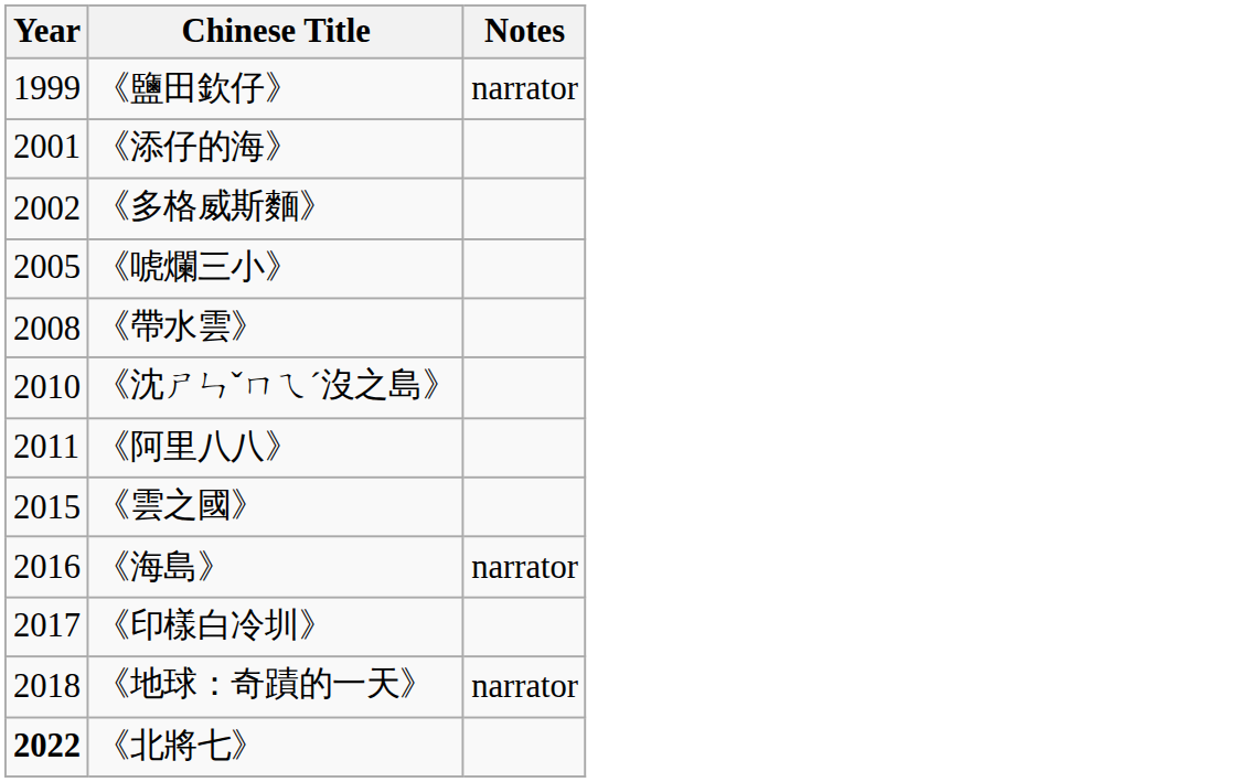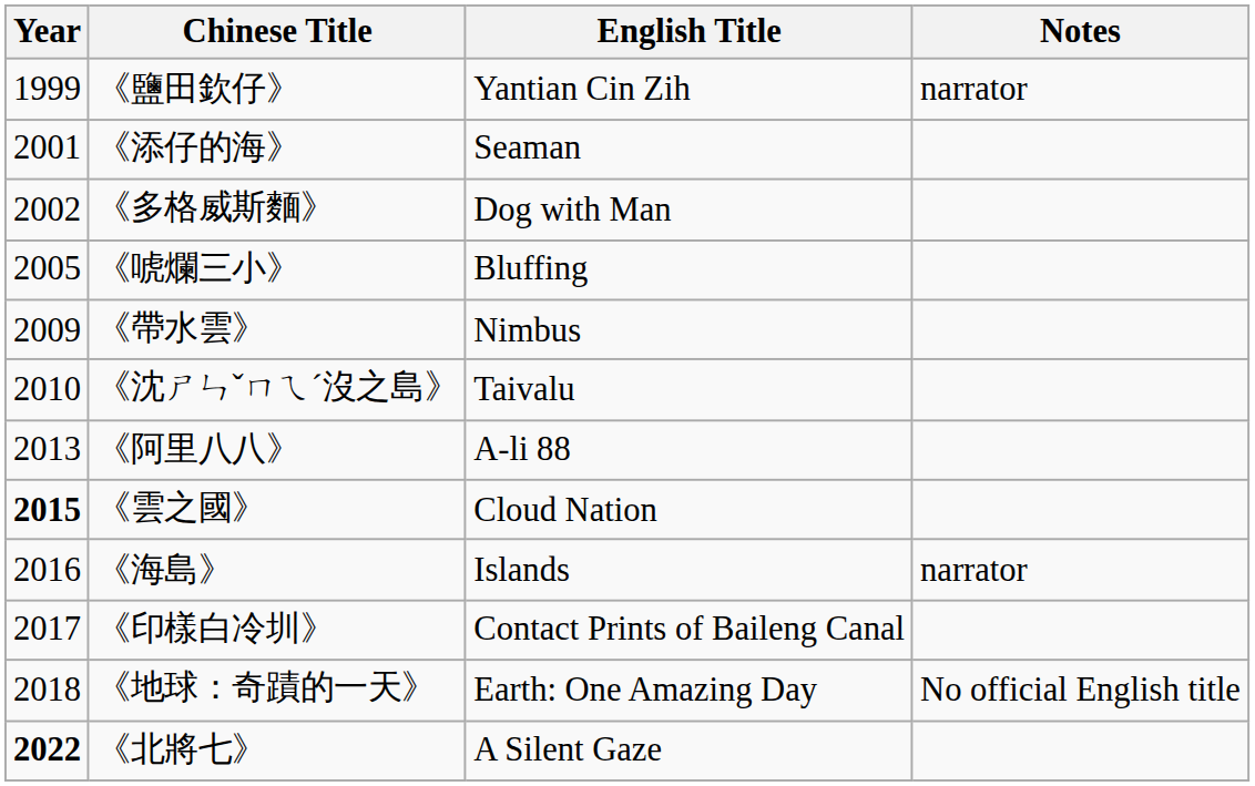+ column: English Title | Yantian Cin Zih | Seaman | Dog with Man | Bluffing | Nimbus | Taivalu | A-li 88 | Cloud Nation | Islands | Contact Prints of Baileng Canal | Earth: One Amazing Day | A Silent Gaze
《帶水雲》 | Year: 2008 -> 2009
《阿里八八》 | Year: 2011 -> 2013
《雲之國》 | Year: normal -> bold
《地球：奇蹟的一天》 | Notes: narrator -> No official English title
